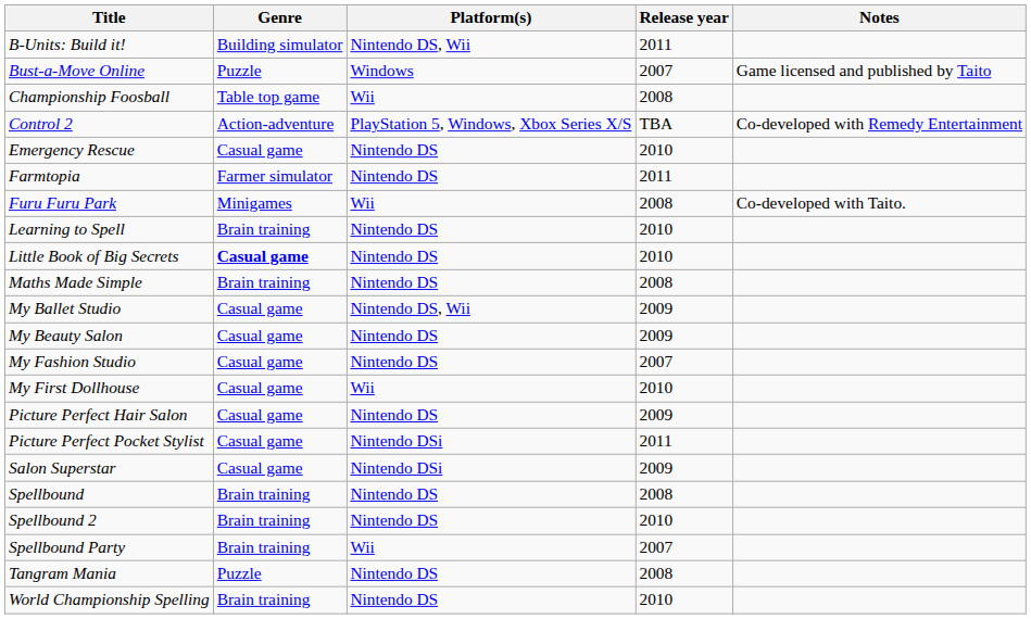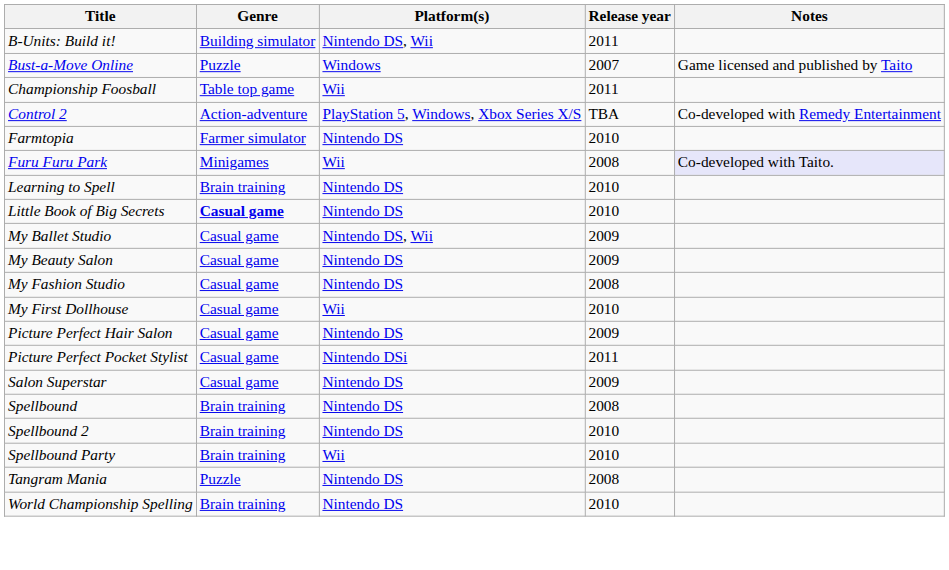Championship Foosball | Release year: 2008 -> 2011
- row: Emergency Rescue | Casual game | Nintendo DS | 2010
Farmtopia | Release year: 2011 -> 2010
Furu Furu Park | Notes: no background -> lavender background
- row: Maths Made Simple | Brain training | Nintendo DS | 2008
My Fashion Studio | Release year: 2007 -> 2008
Salon Superstar | Platform(s): Nintendo DSi -> Nintendo DS
Spellbound Party | Release year: 2007 -> 2010
